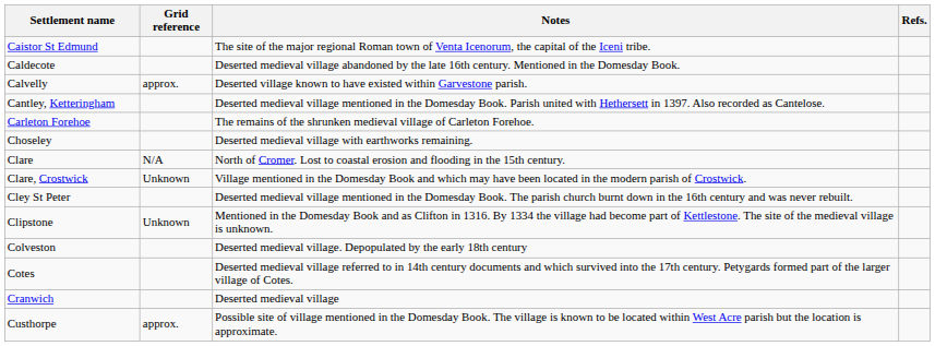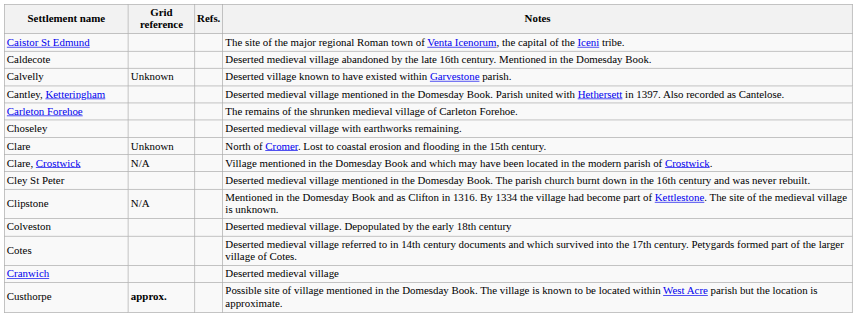columns swapped: Notes <-> Refs.
Calvelly | Grid reference: approx. -> Unknown
Clare | Grid reference: N/A -> Unknown
Clare, Crostwick | Grid reference: Unknown -> N/A
Clipstone | Grid reference: Unknown -> N/A
Custhorpe | Grid reference: normal -> bold
